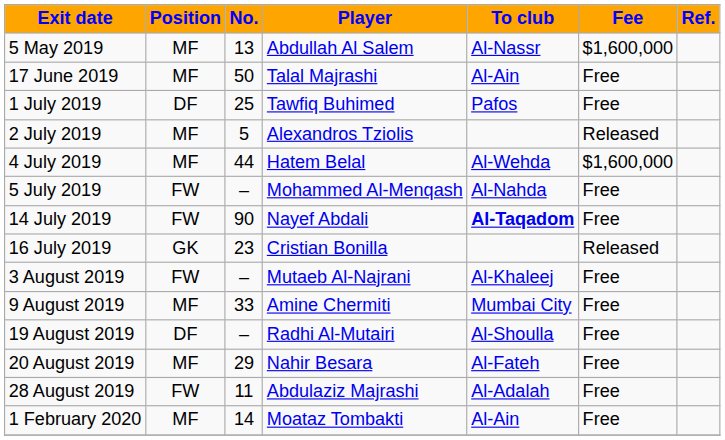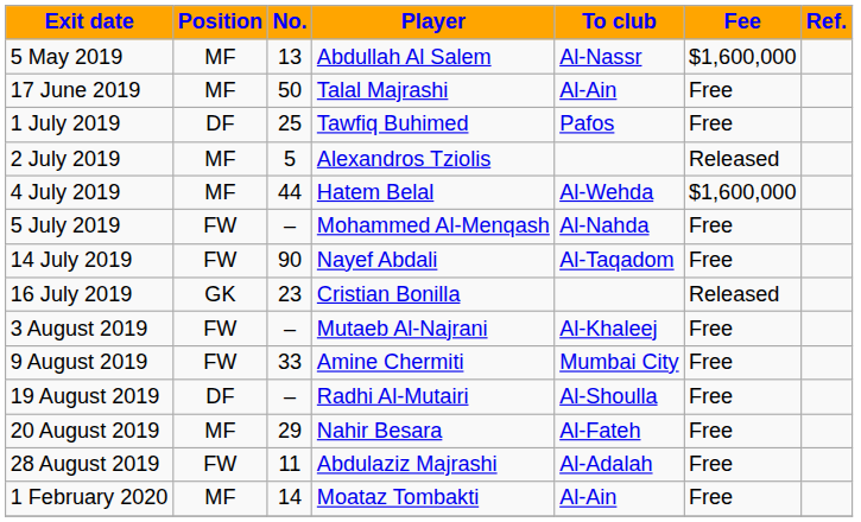14 July 2019 | To club: bold -> normal
9 August 2019 | Position: MF -> FW
